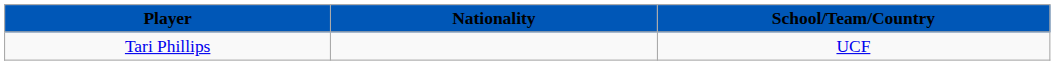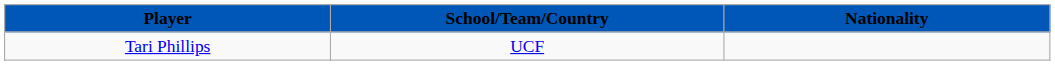columns swapped: Nationality <-> School/Team/Country
